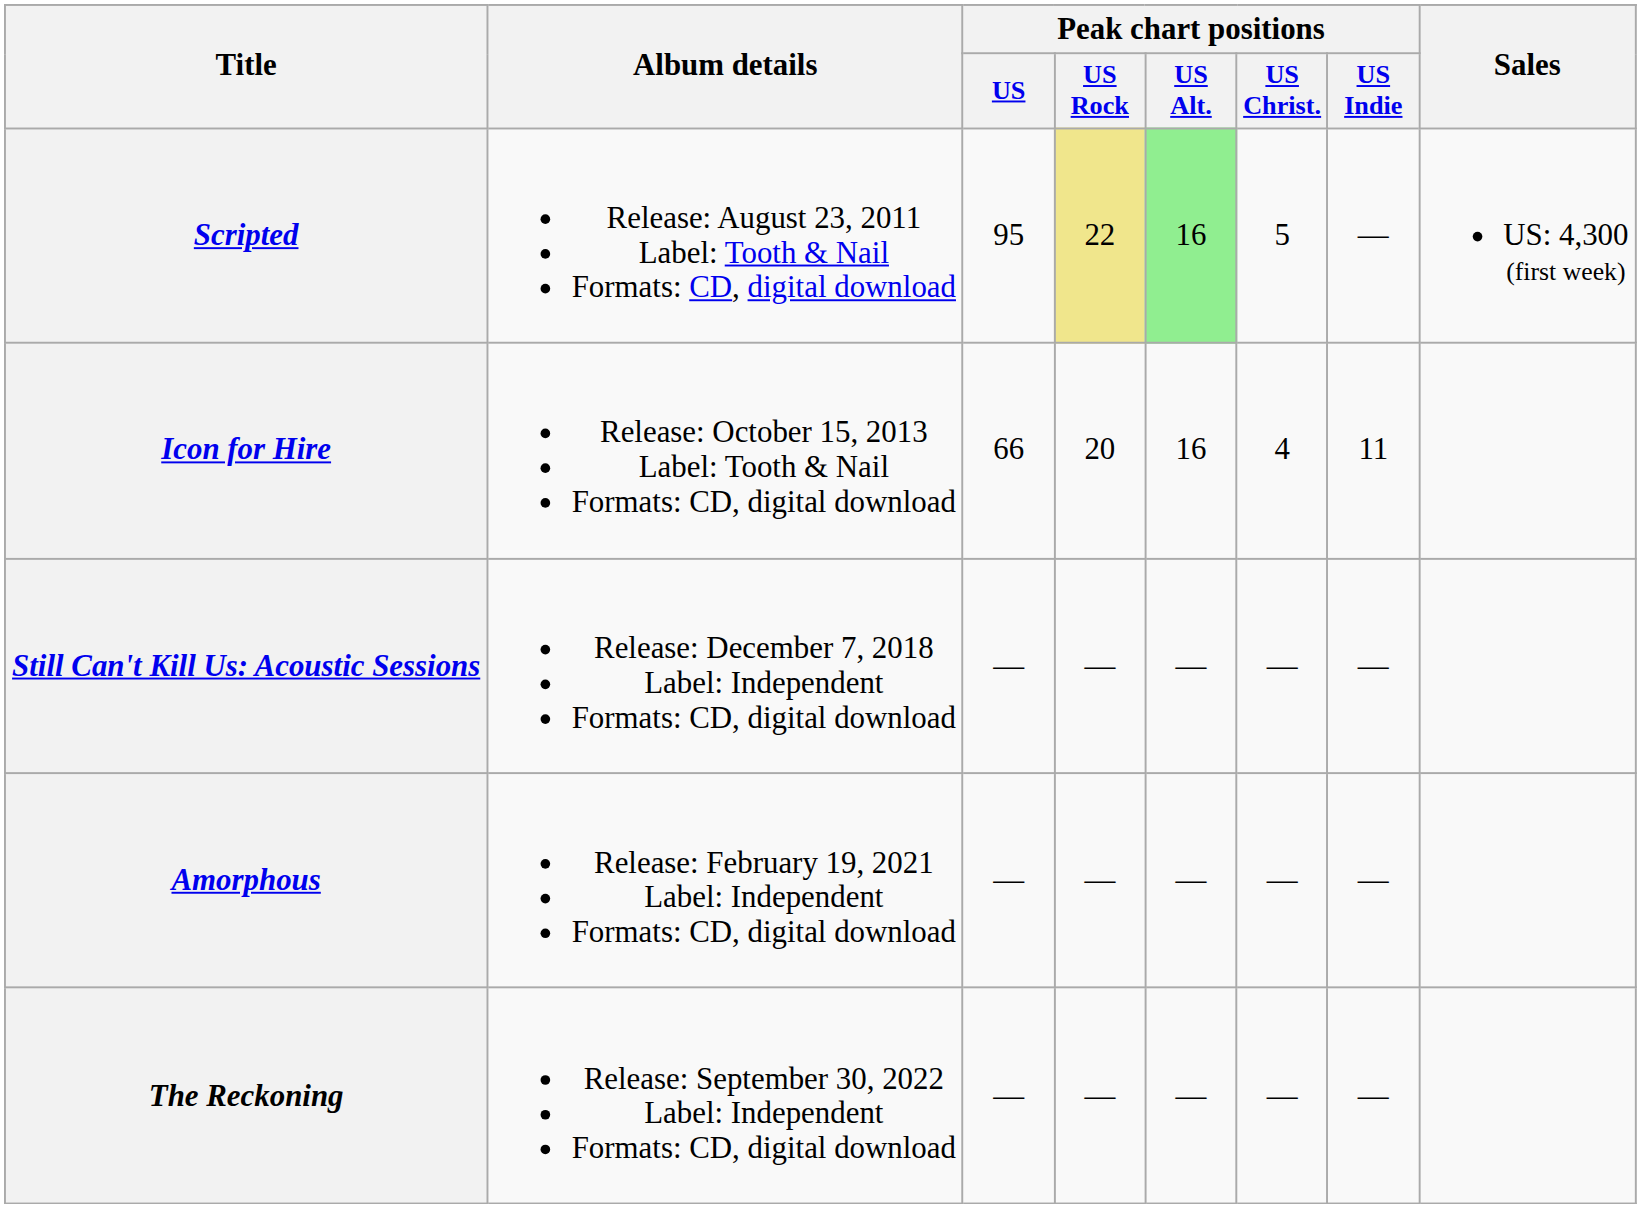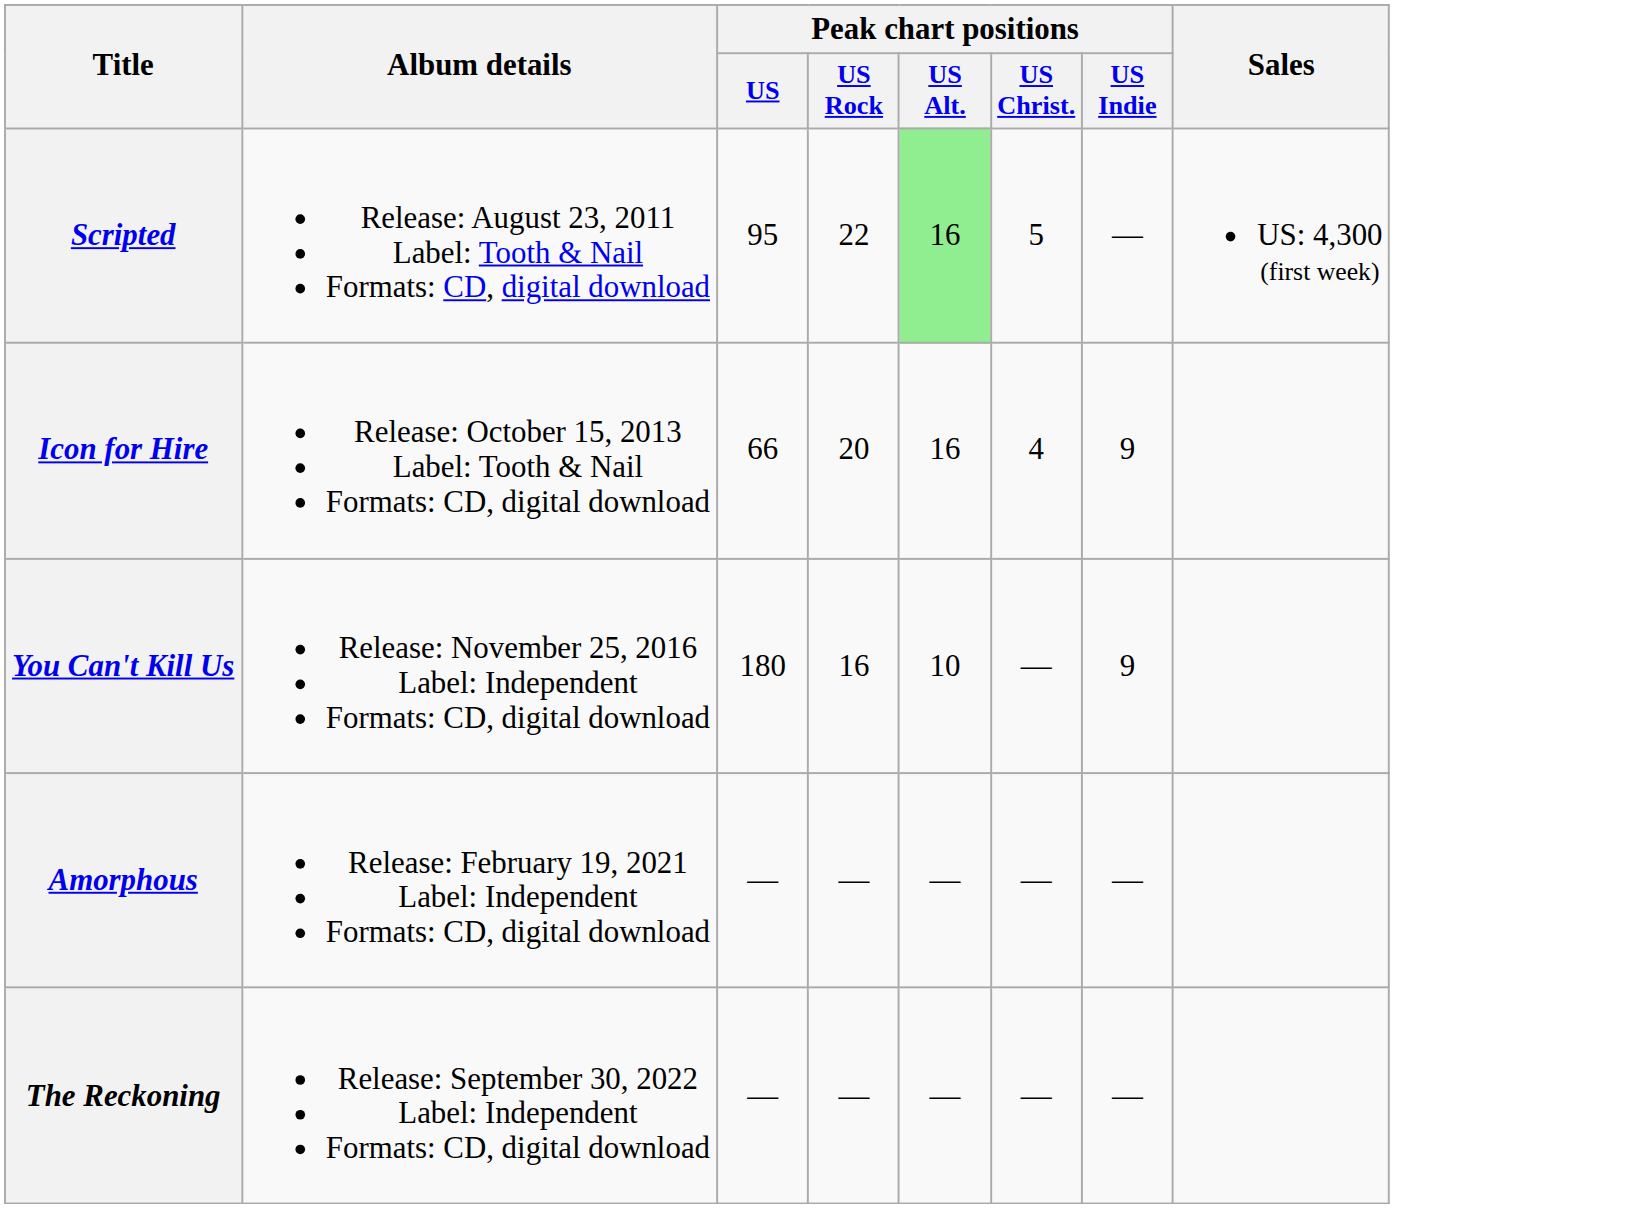Scripted | Peak chart positions / US Rock: khaki background -> no background
Icon for Hire | Peak chart positions / US Indie: 11 -> 9
+ row: You Can't Kill Us | Release: November 25, 2016 Label: Independent Formats: CD, digital download | 180 | 16 | 10 | — | 9
- row: Still Can't Kill Us: Acoustic Sessions | Release: December 7, 2018 Label: Independent Formats: CD, digital download | — | — | — | — | —
